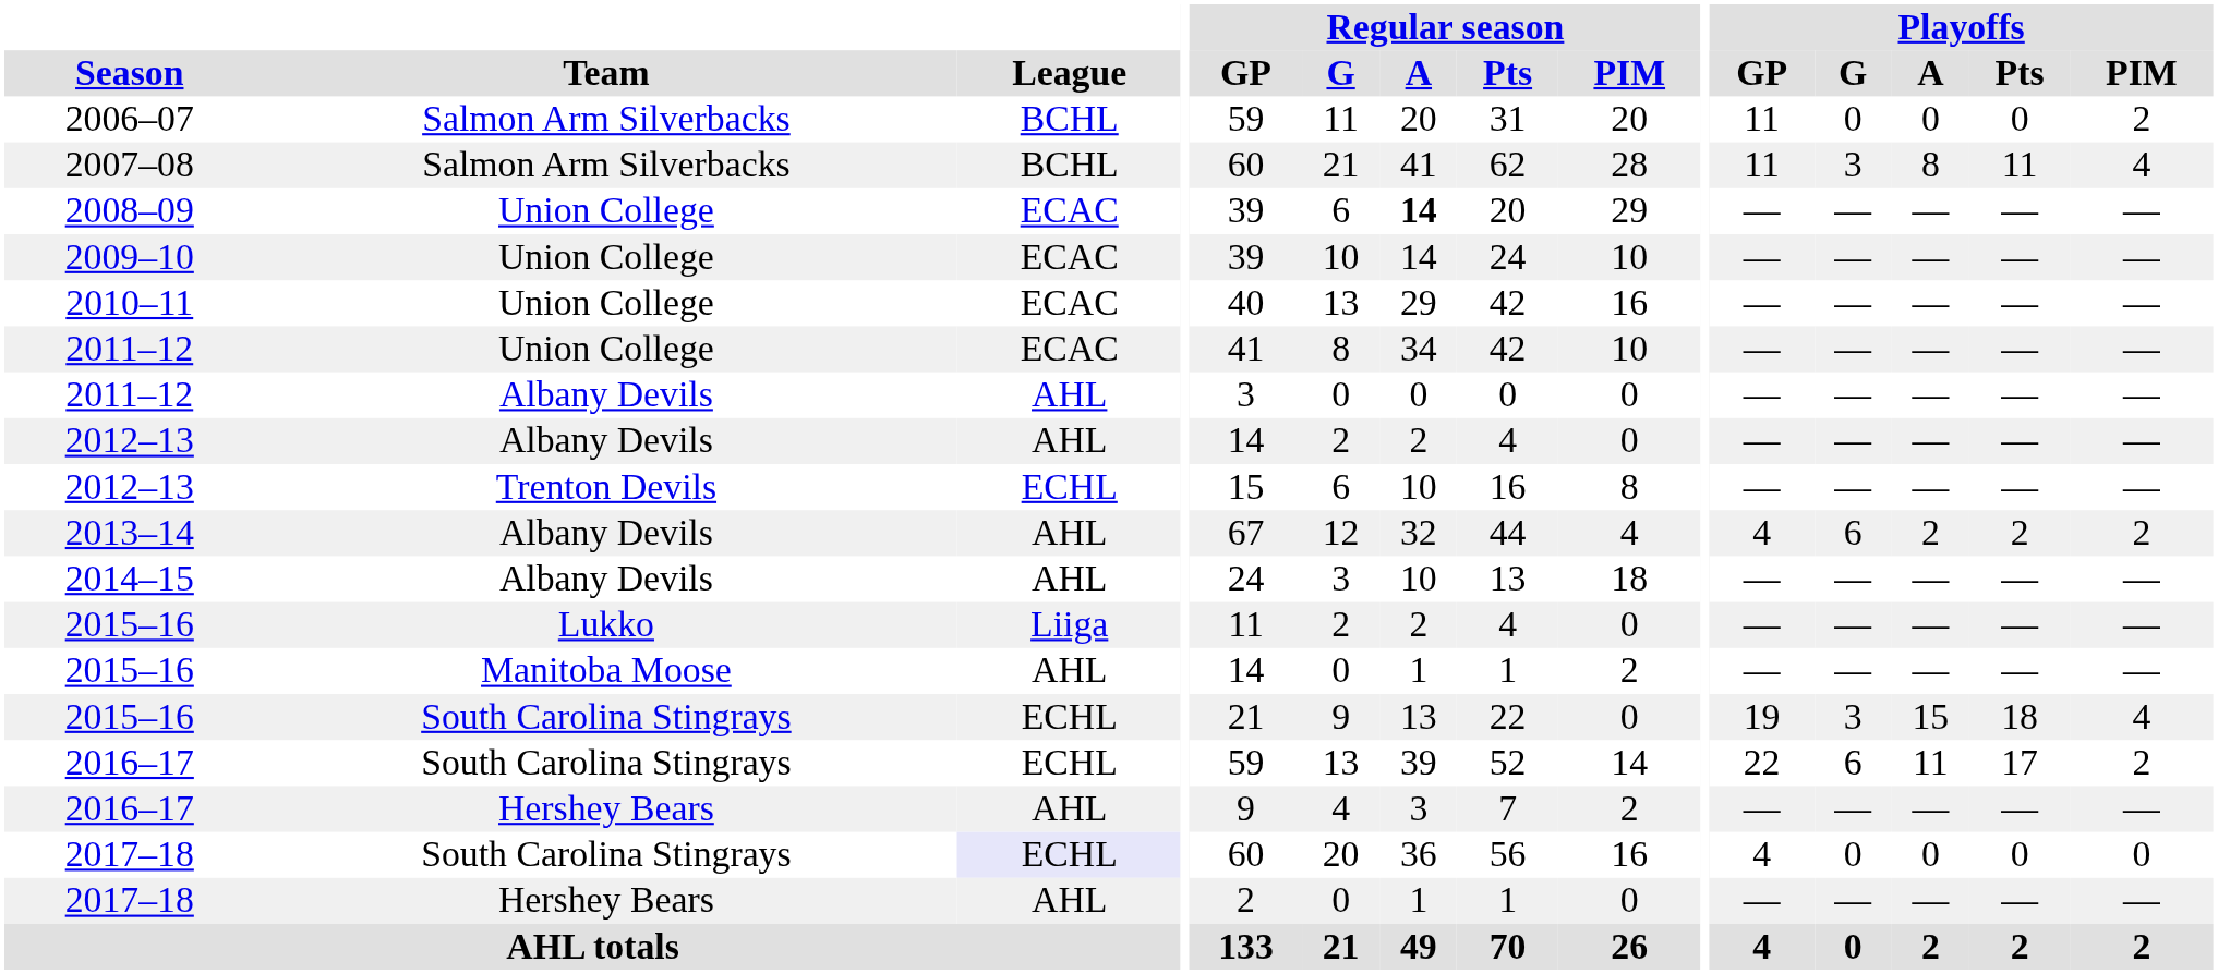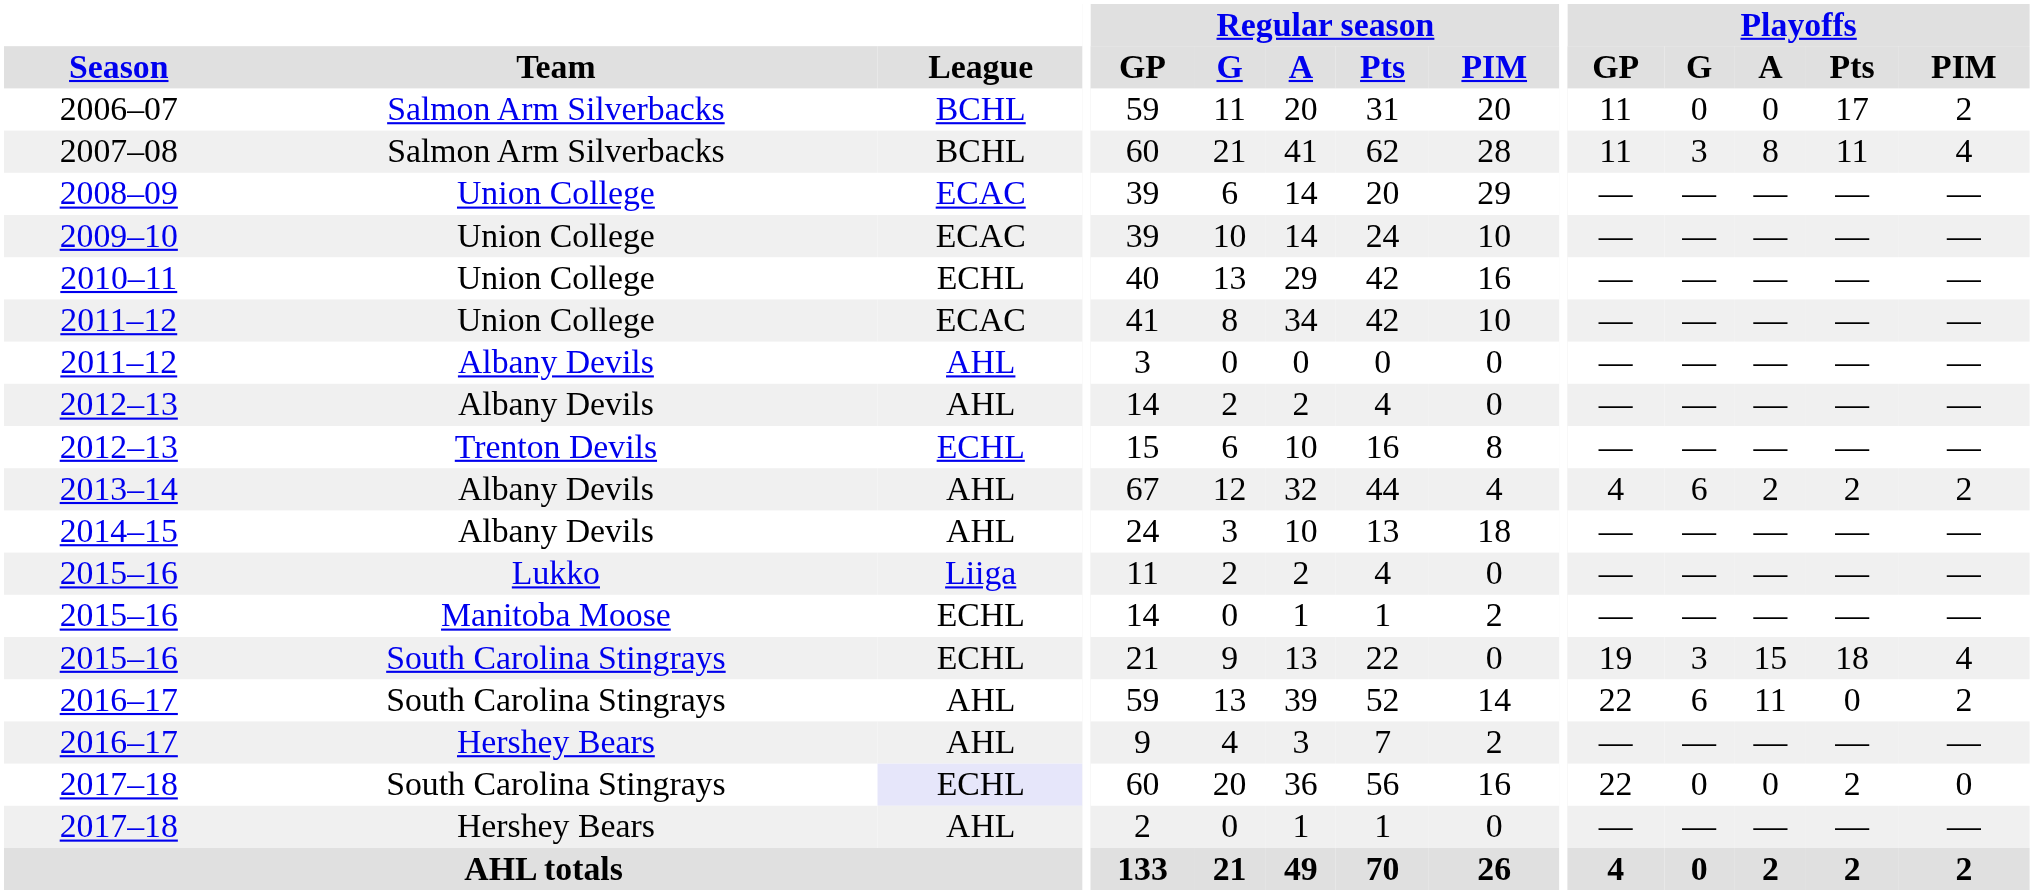2006–07 | Playoffs / Pts: 0 -> 17
2008–09 | Regular season / A: bold -> normal
2010–11 | League: ECAC -> ECHL
2015–16 / Manitoba Moose | League: AHL -> ECHL
2016–17 / South Carolina Stingrays | League: ECHL -> AHL
2016–17 / South Carolina Stingrays | Playoffs / Pts: 17 -> 0
2017–18 / South Carolina Stingrays | Playoffs / GP: 4 -> 22
2017–18 / South Carolina Stingrays | Playoffs / Pts: 0 -> 2
